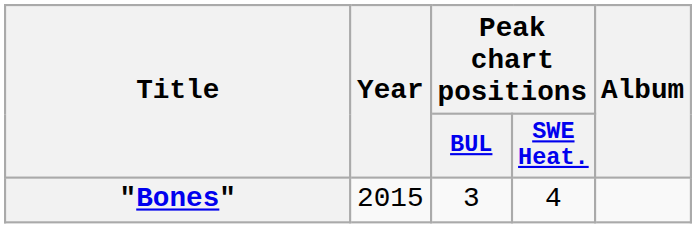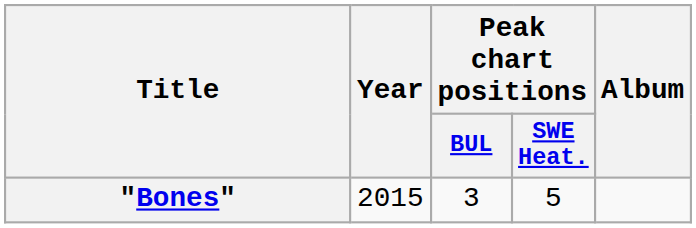"Bones" | Peak chart positions / SWE Heat.: 4 -> 5
